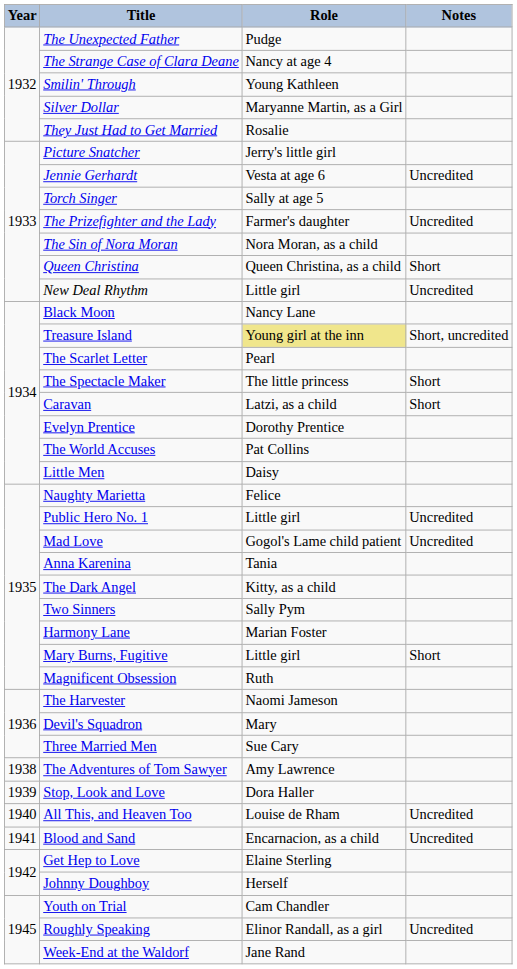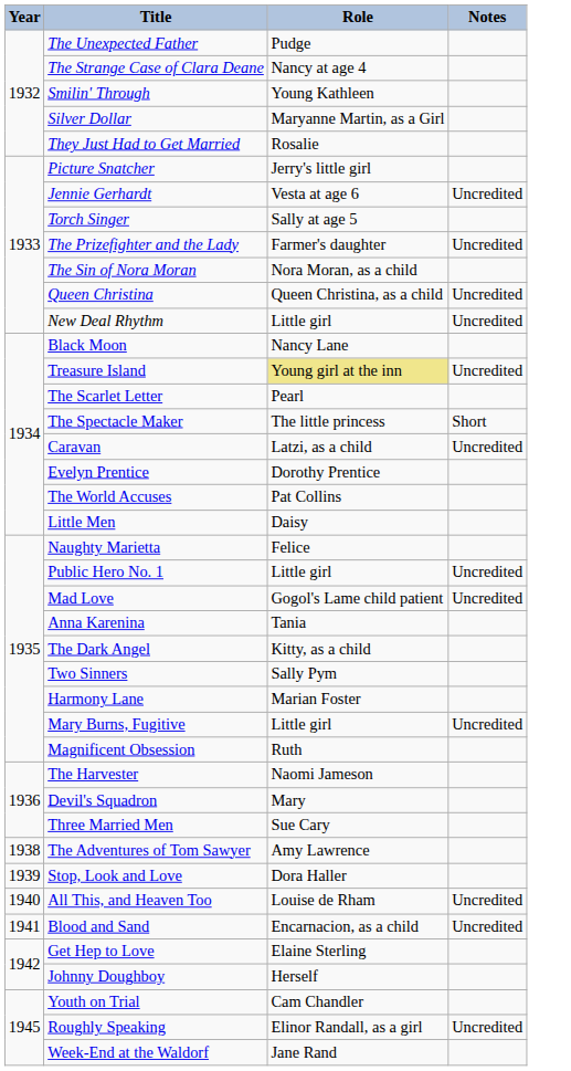Queen Christina | Notes: Short -> Uncredited
Treasure Island | Notes: Short, uncredited -> Uncredited
Caravan | Notes: Short -> Uncredited
Mary Burns, Fugitive | Notes: Short -> Uncredited
